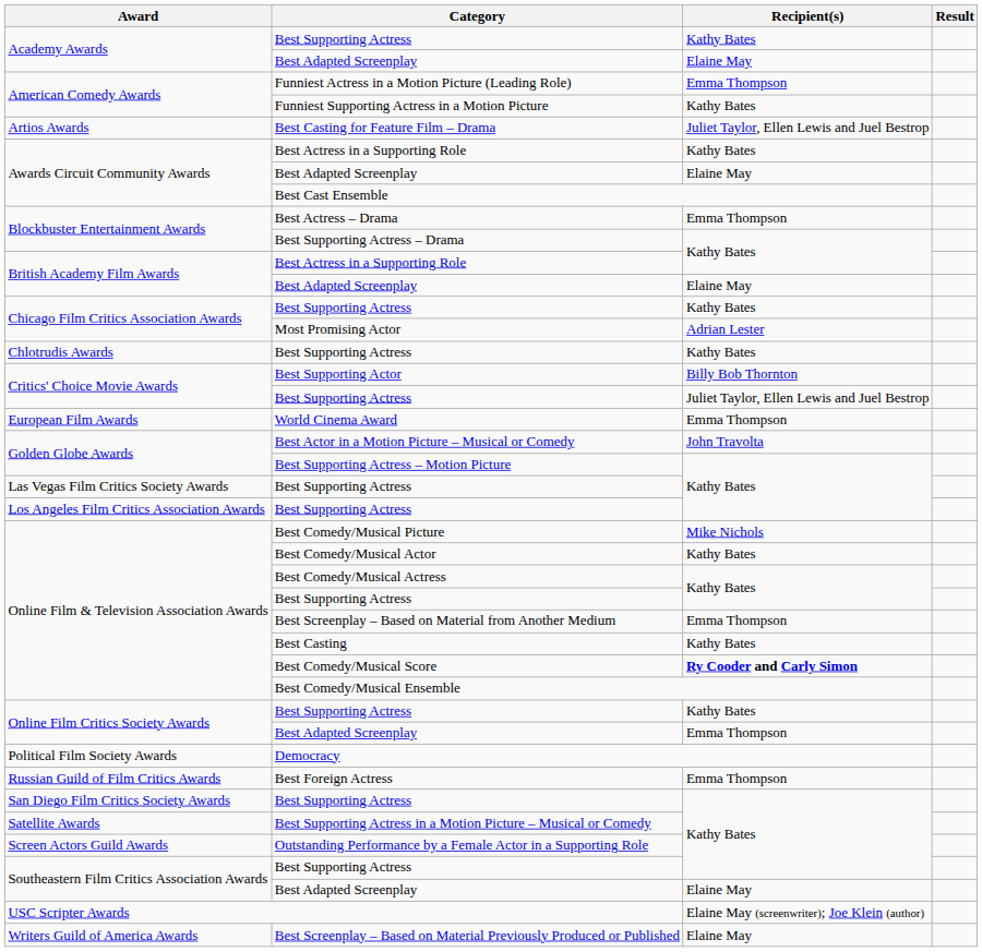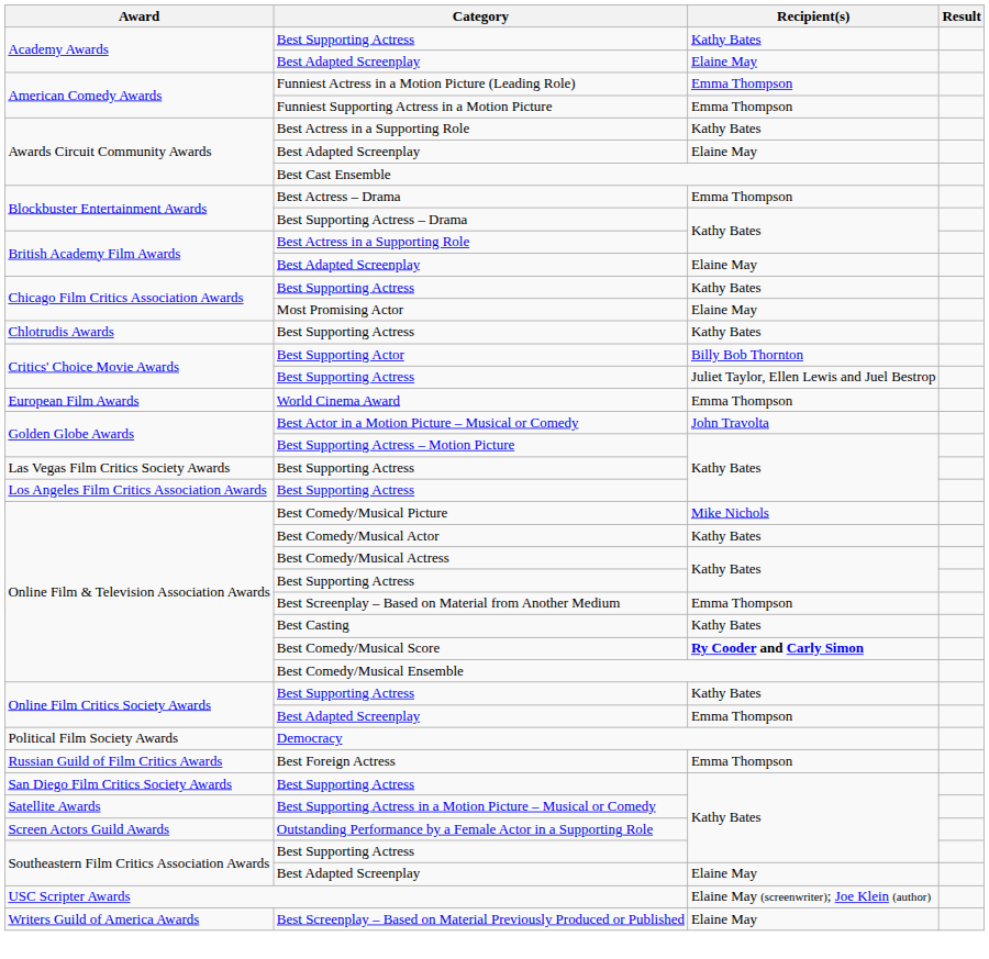Funniest Supporting Actress in a Motion Picture | Recipient(s): Kathy Bates -> Emma Thompson
- row: Artios Awards | Best Casting for Feature Film – Drama | Juliet Taylor, Ellen Lewis and Juel Bestrop
Most Promising Actor | Recipient(s): Adrian Lester -> Elaine May
